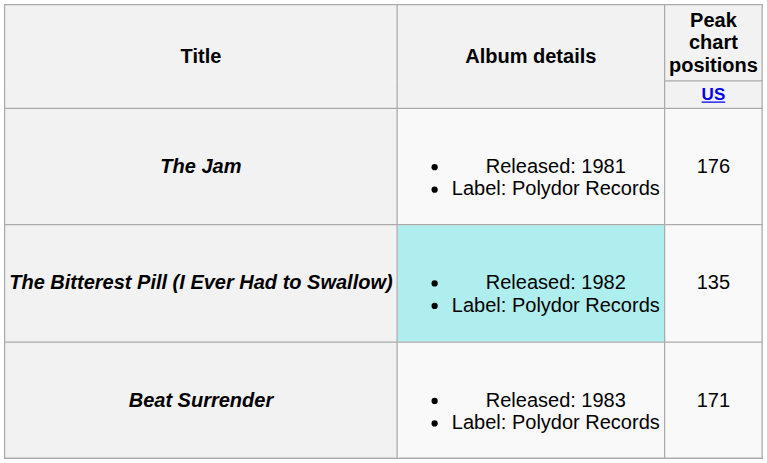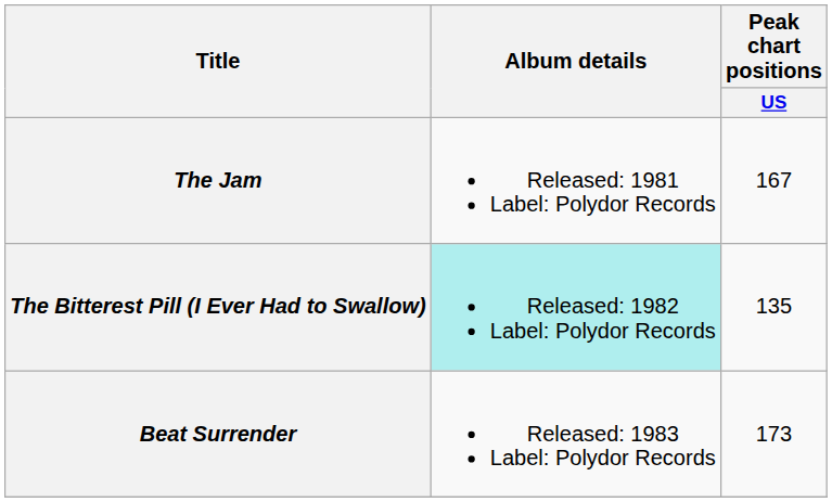The Jam | Peak chart positions / US: 176 -> 167
Beat Surrender | Peak chart positions / US: 171 -> 173
